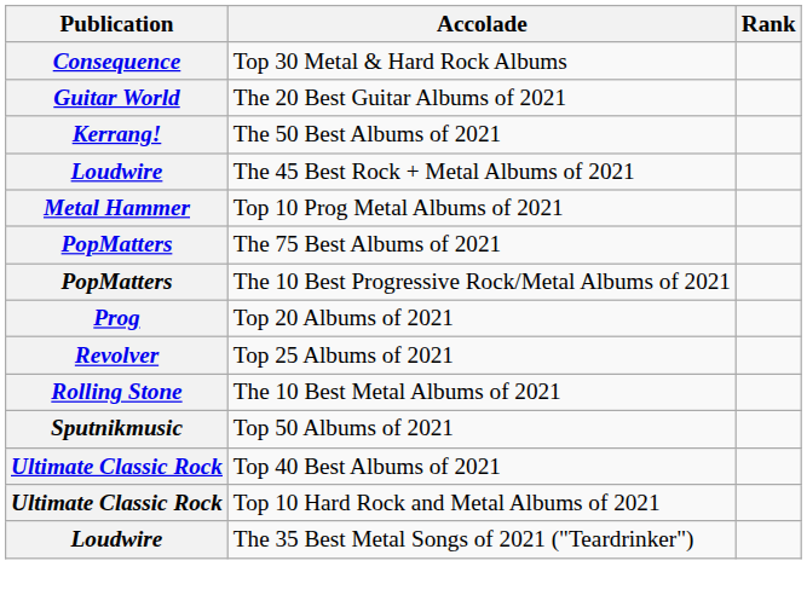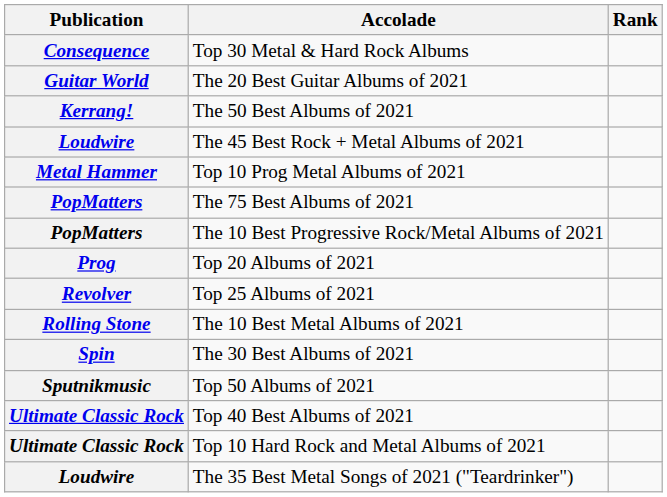+ row: Spin | The 30 Best Albums of 2021
